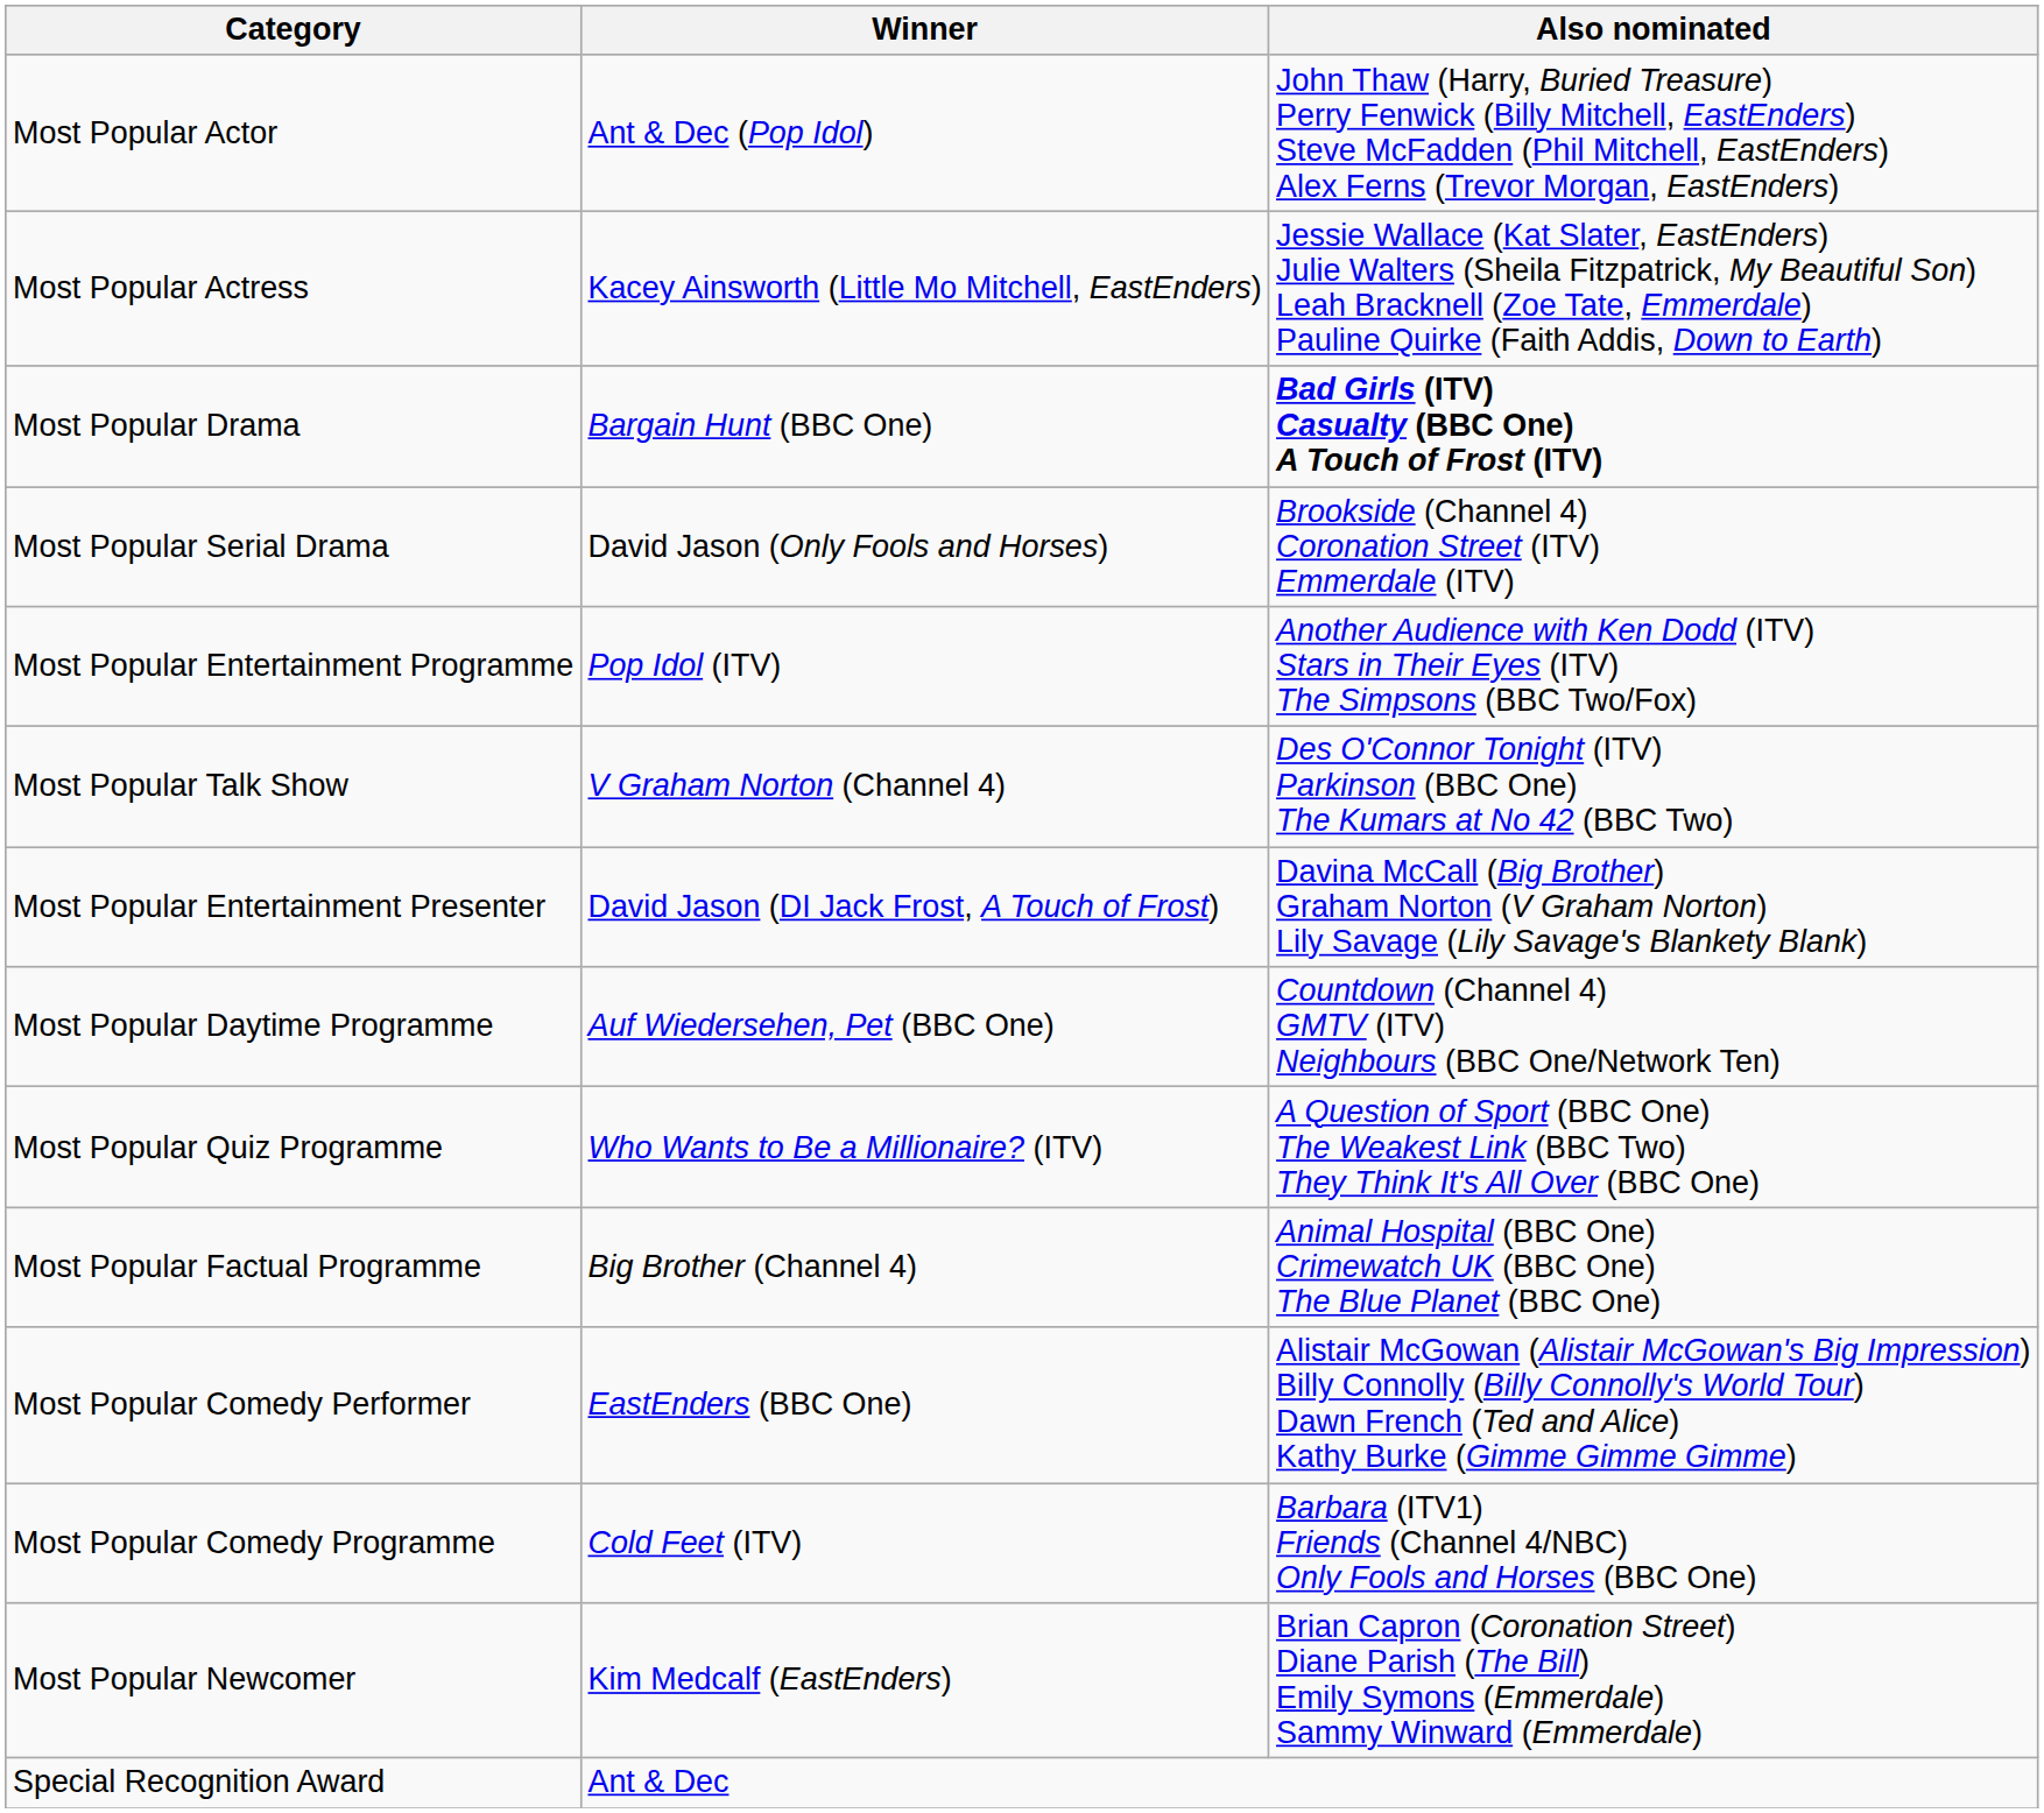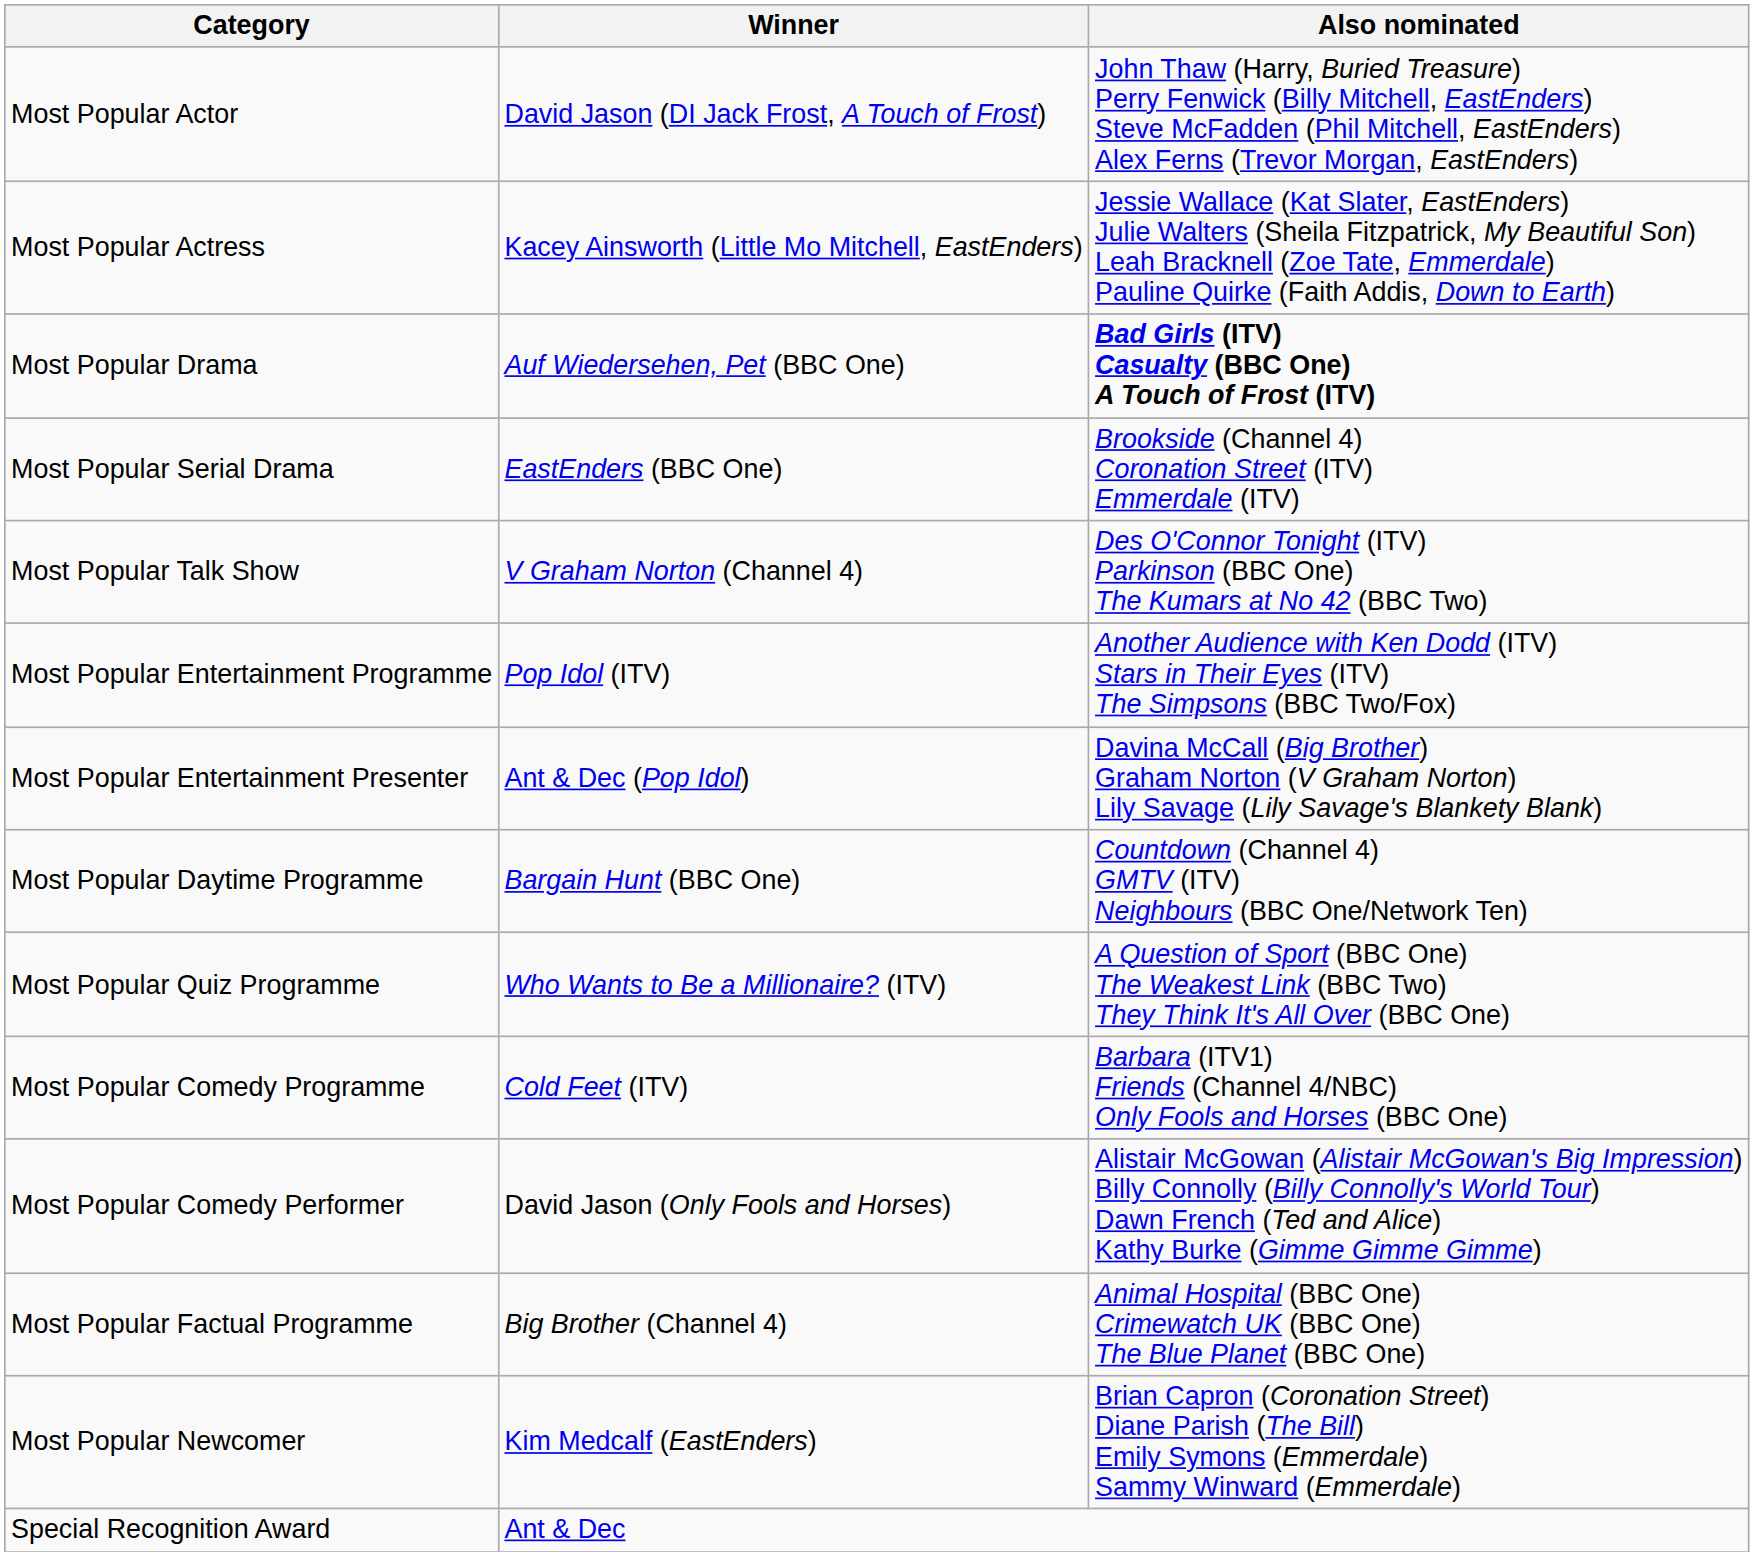Most Popular Actor | Winner: Ant & Dec (Pop Idol) -> David Jason (DI Jack Frost, A Touch of Frost)
Most Popular Drama | Winner: Bargain Hunt (BBC One) -> Auf Wiedersehen, Pet (BBC One)
Most Popular Serial Drama | Winner: David Jason (Only Fools and Horses) -> EastEnders (BBC One)
rows swapped: Most Popular Entertainment Programme <-> Most Popular Talk Show
Most Popular Entertainment Presenter | Winner: David Jason (DI Jack Frost, A Touch of Frost) -> Ant & Dec (Pop Idol)
Most Popular Daytime Programme | Winner: Auf Wiedersehen, Pet (BBC One) -> Bargain Hunt (BBC One)
rows swapped: Most Popular Comedy Programme <-> Most Popular Factual Programme
Most Popular Comedy Performer | Winner: EastEnders (BBC One) -> David Jason (Only Fools and Horses)
